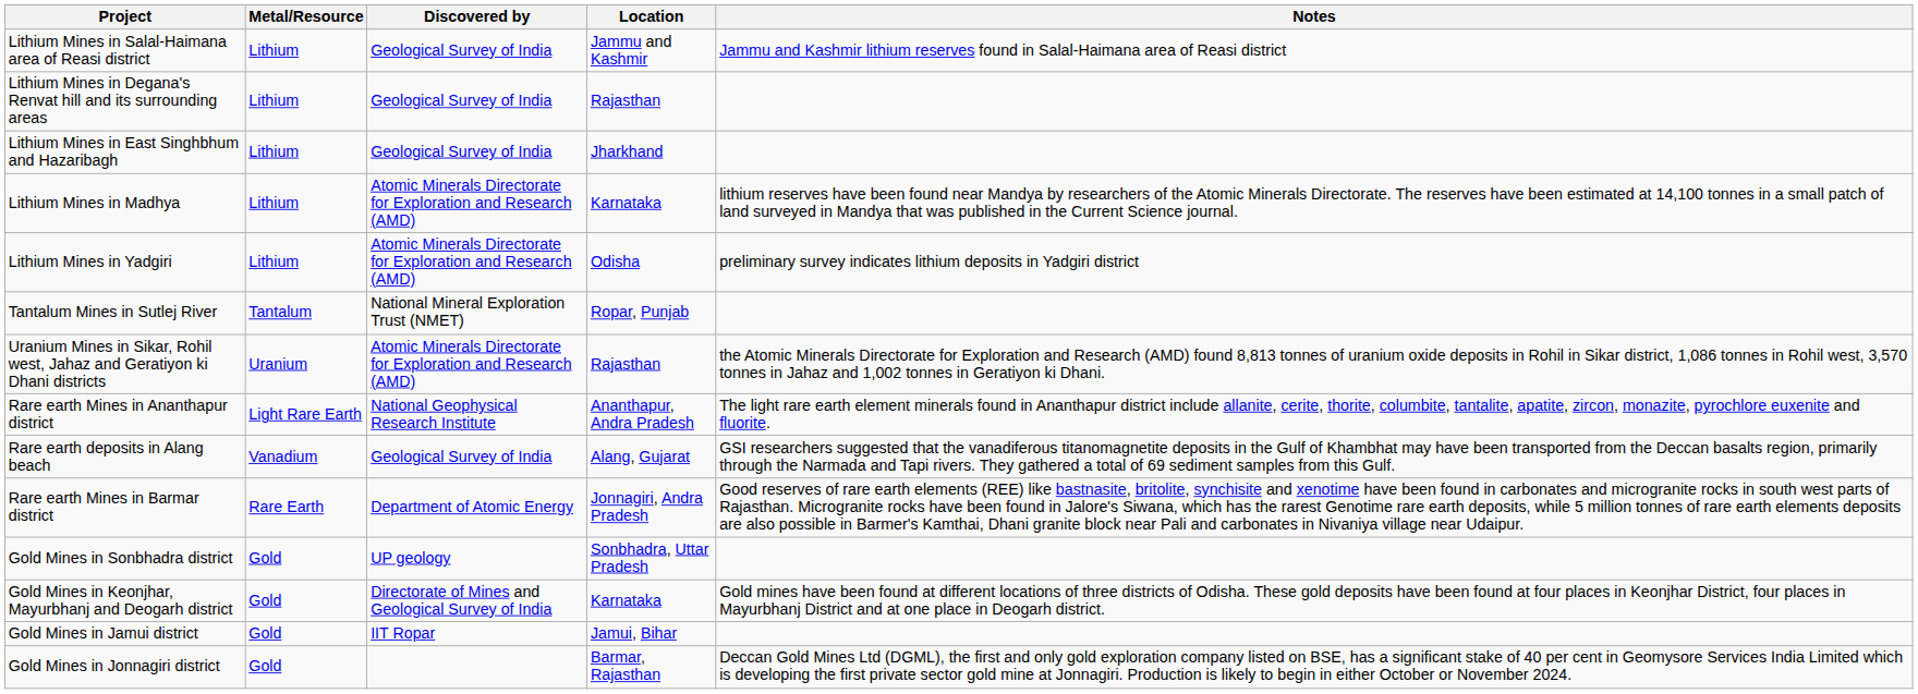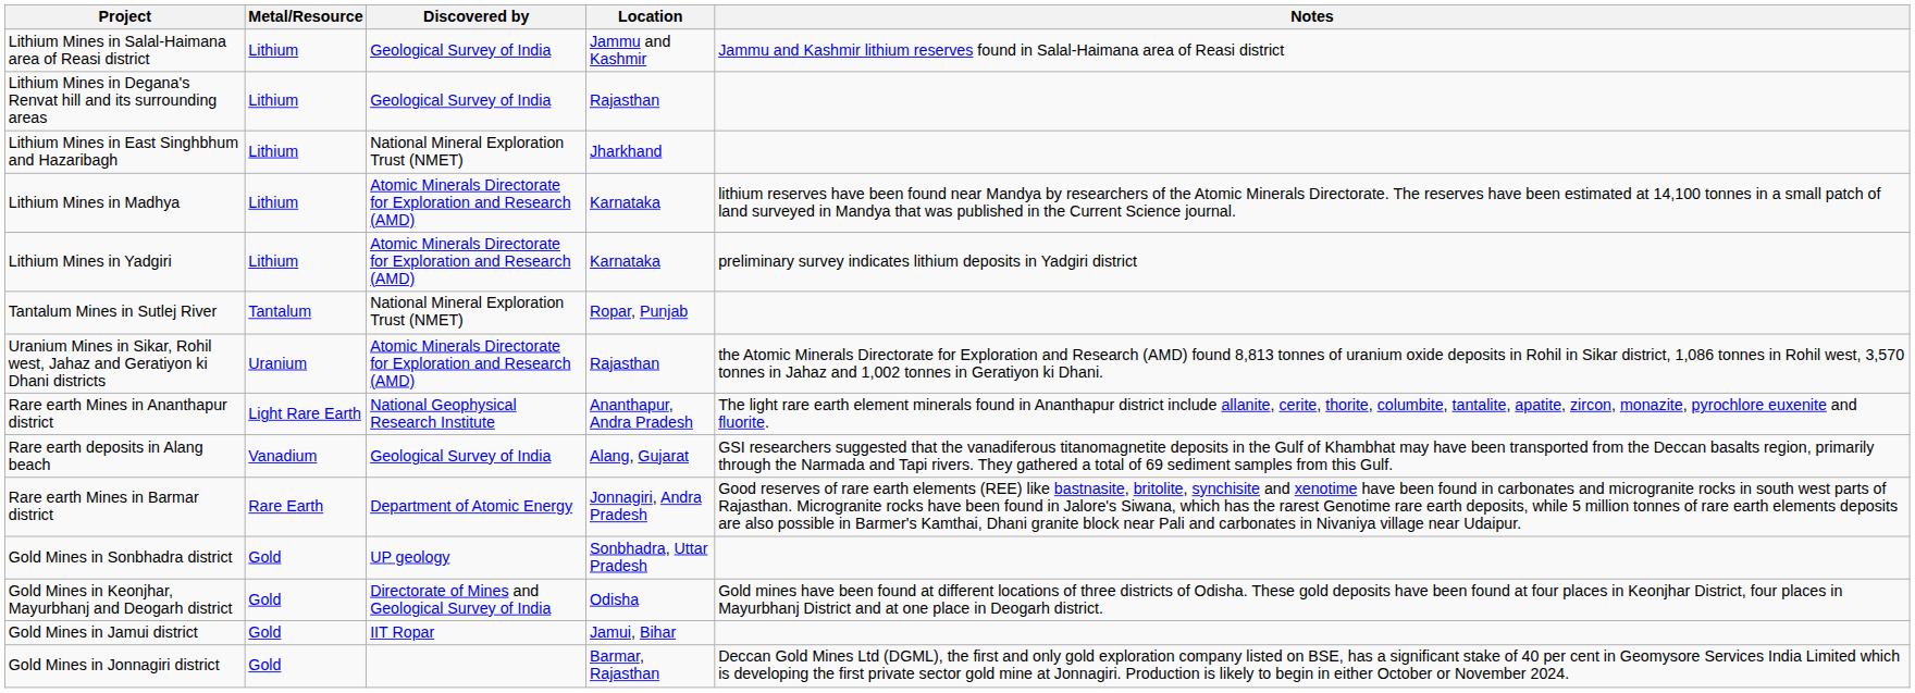Lithium Mines in East Singhbhum and Hazaribagh | Discovered by: Geological Survey of India -> National Mineral Exploration Trust (NMET)
Lithium Mines in Yadgiri | Location: Odisha -> Karnataka
Gold Mines in Keonjhar, Mayurbhanj and Deogarh district | Location: Karnataka -> Odisha
